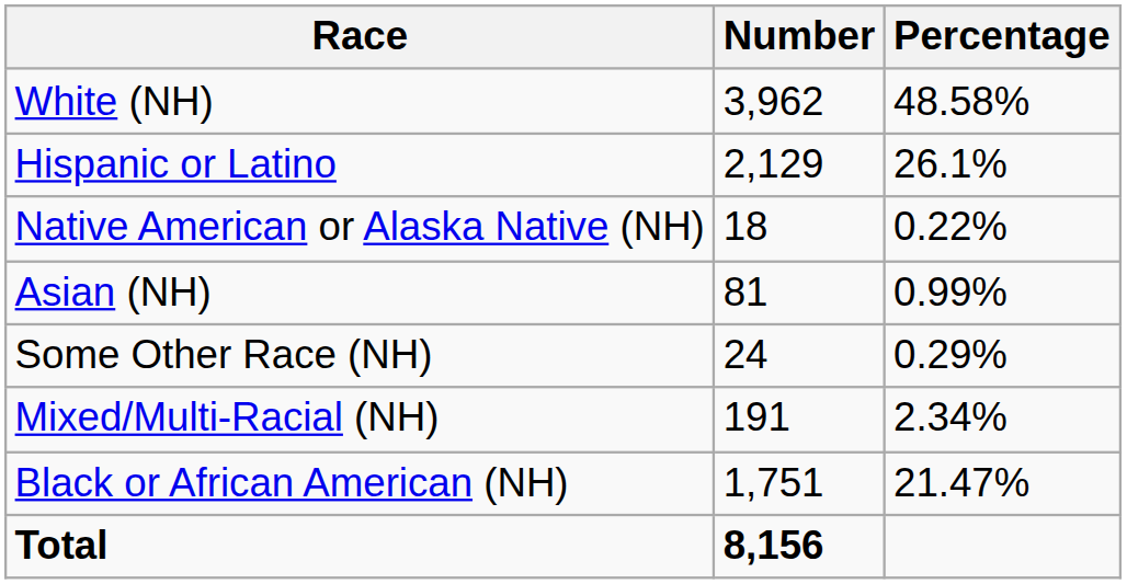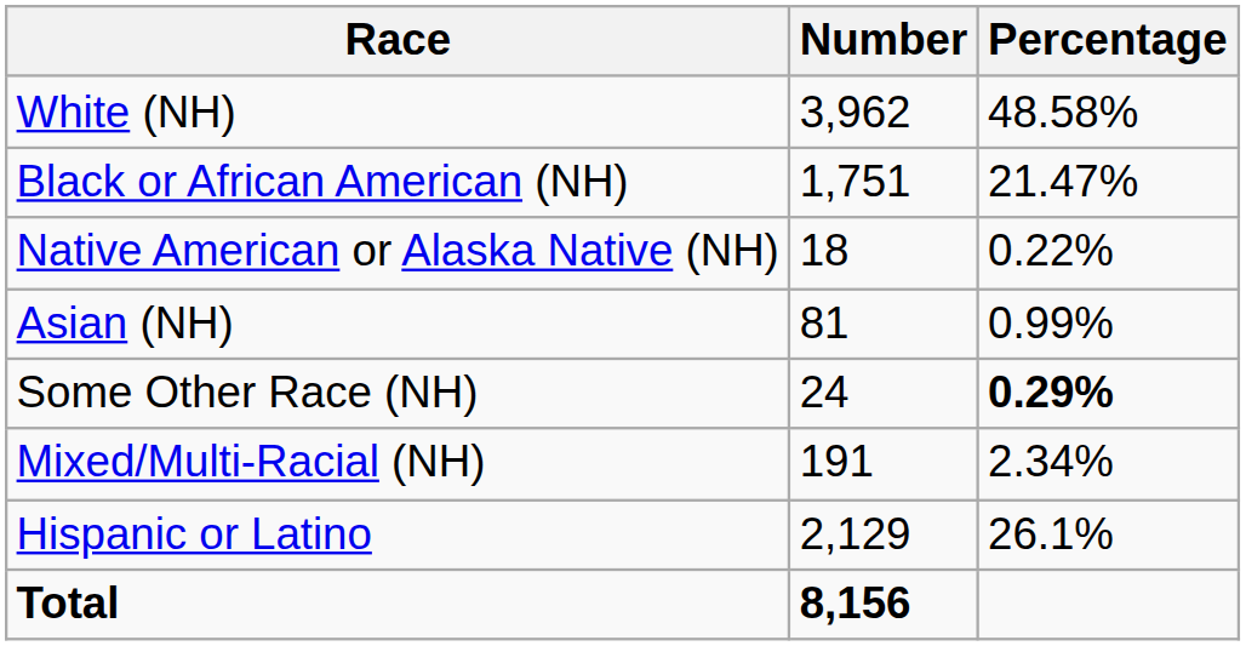rows swapped: Black or African American (NH) <-> Hispanic or Latino
Some Other Race (NH) | Percentage: normal -> bold
